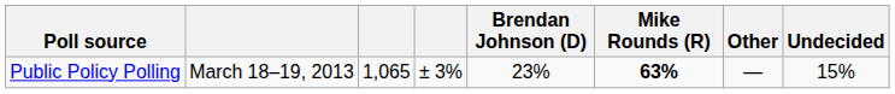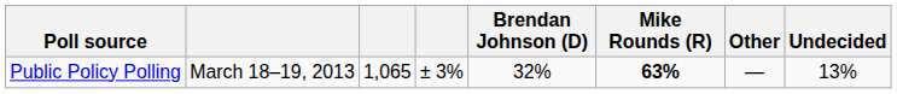Public Policy Polling | Brendan Johnson (D): 23% -> 32%
Public Policy Polling | Undecided: 15% -> 13%
